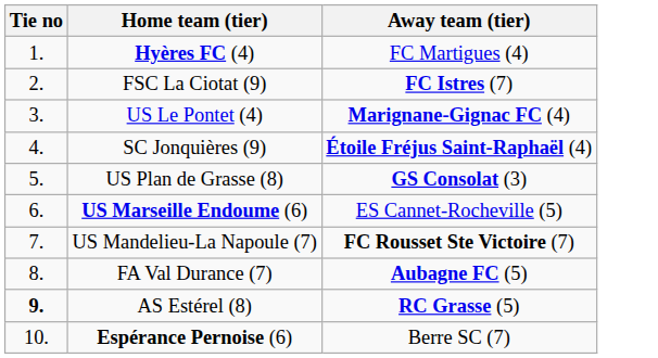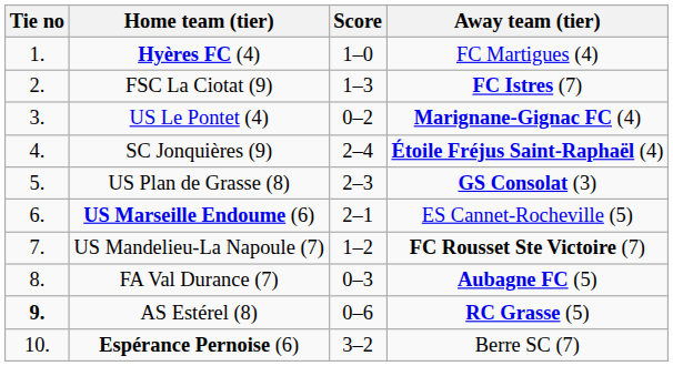+ column: Score | 1–0 | 1–3 | 0–2 | 2–4 | 2–3 | 2–1 | 1–2 | 0–3 | 0–6 | 3–2
